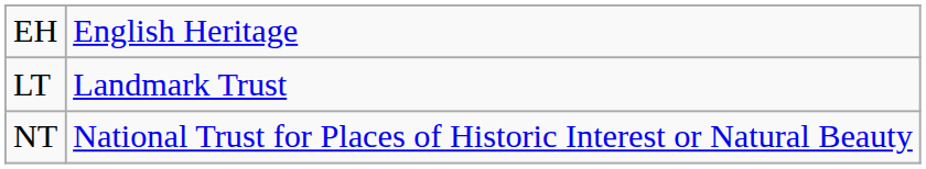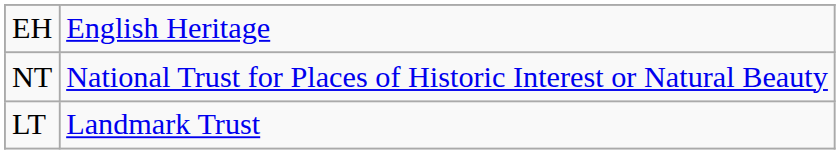rows swapped: LT <-> NT
